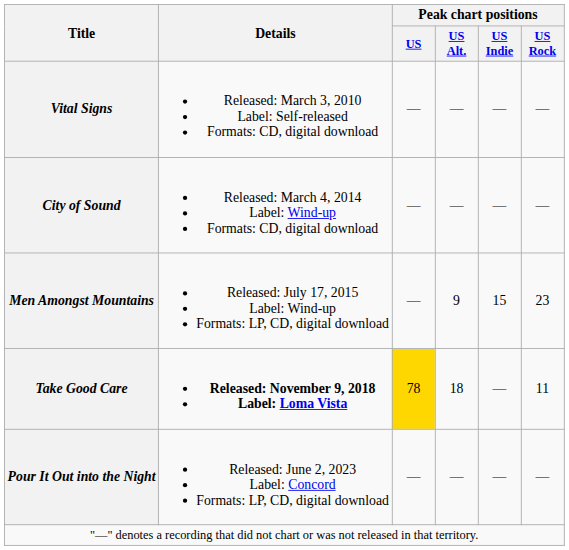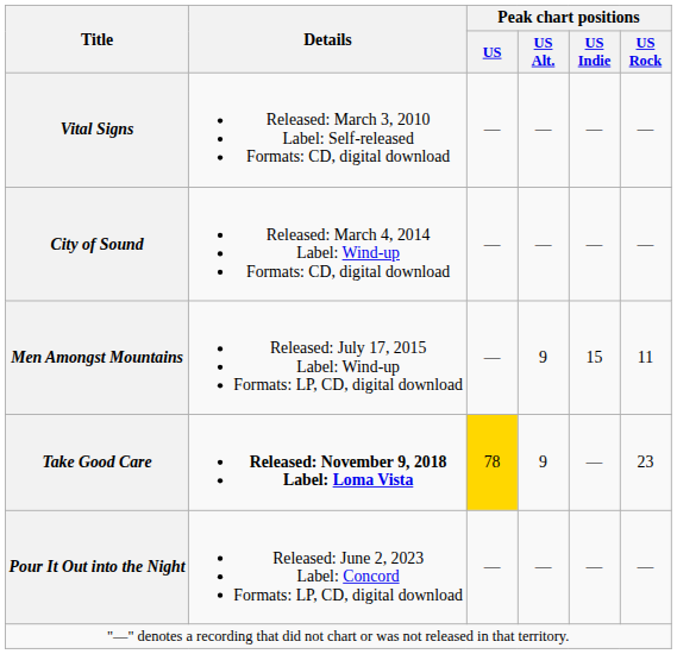Men Amongst Mountains | Peak chart positions / US Rock: 23 -> 11
Take Good Care | Peak chart positions / US Alt.: 18 -> 9
Take Good Care | Peak chart positions / US Rock: 11 -> 23
